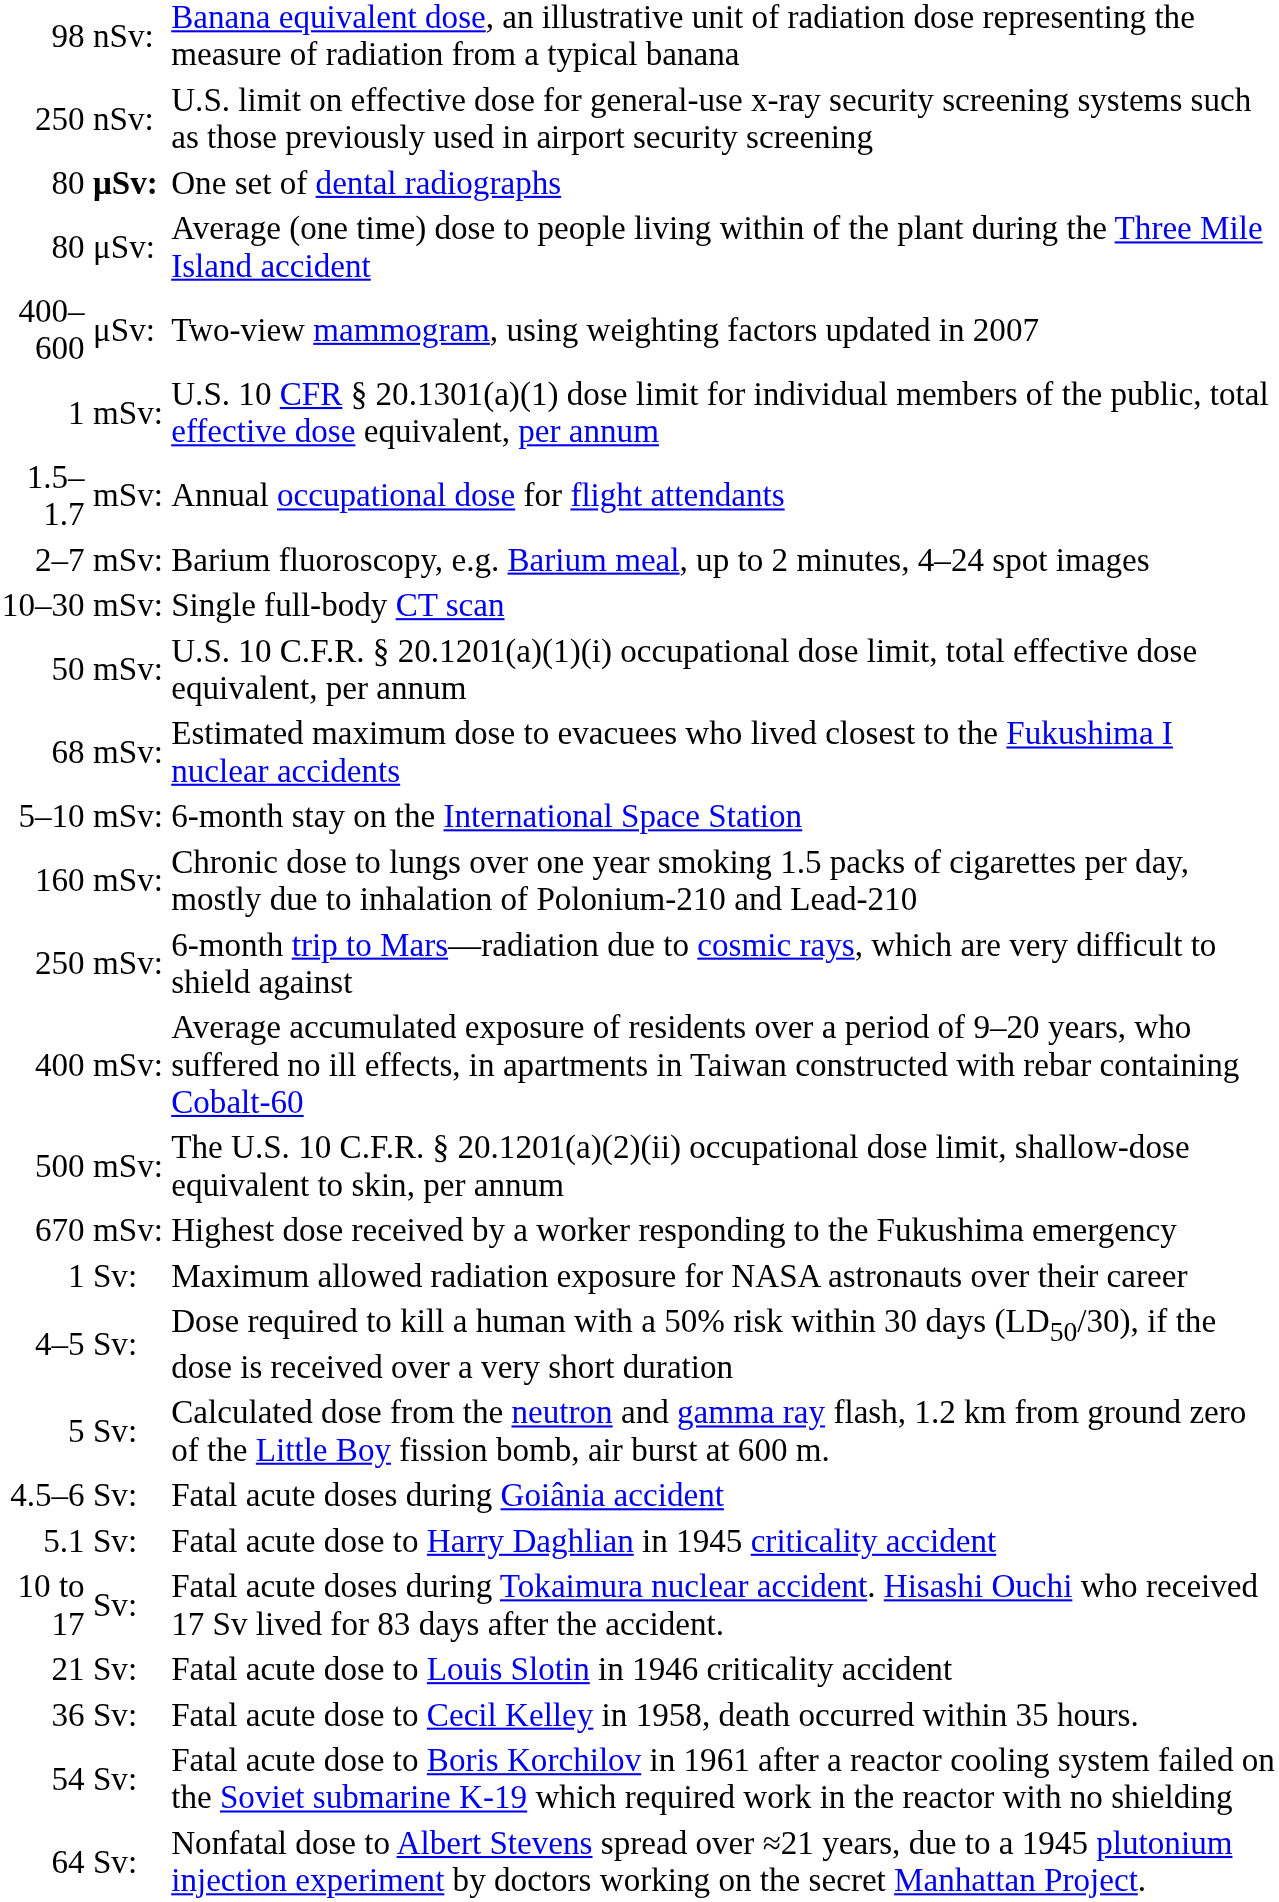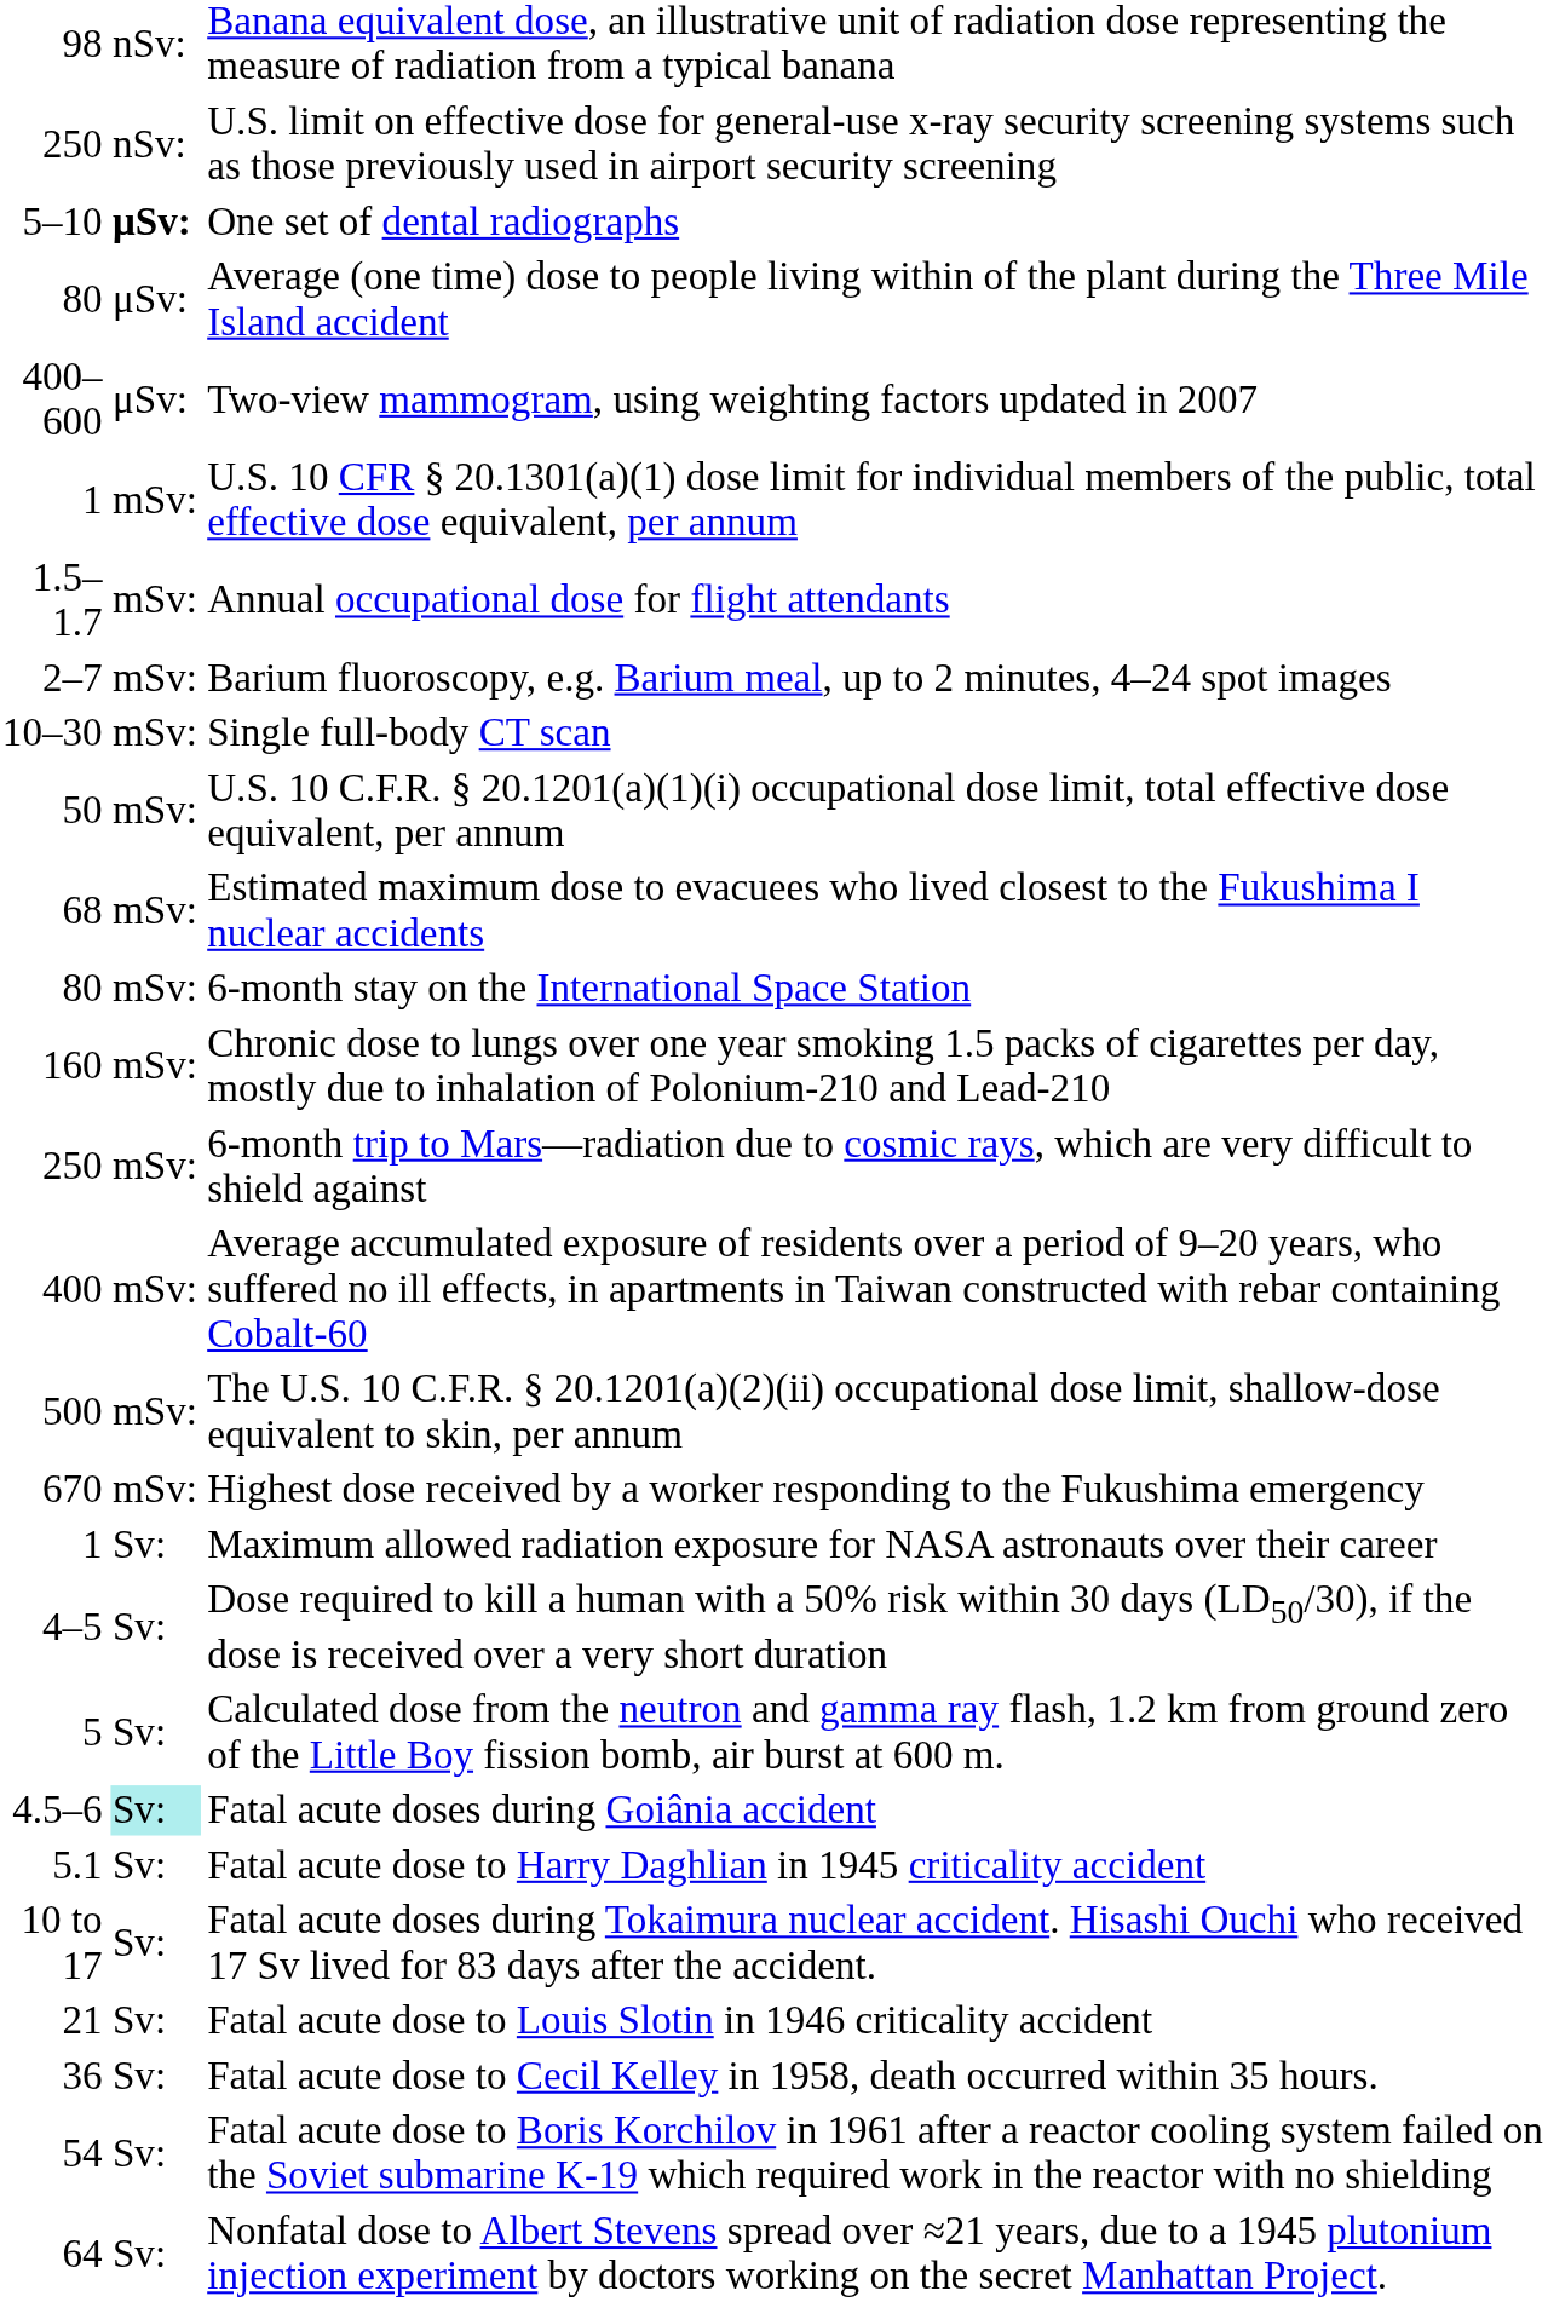One set of dental radiographs | column 1: 80 -> 5–10
6-month stay on the International Space Station | column 1: 5–10 -> 80
Fatal acute doses during Goiânia accident | column 2: no background -> paleturquoise background
